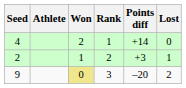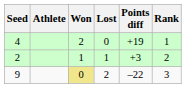columns swapped: Lost <-> Rank
4 | Points diff: +14 -> +19
9 | Points diff: –20 -> –22
